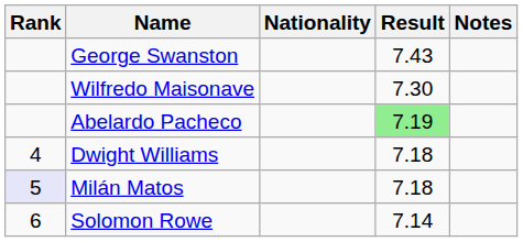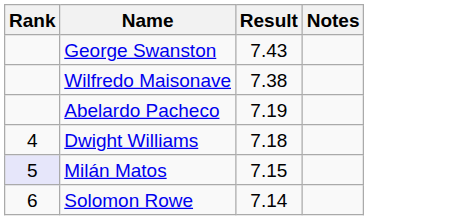- column: Nationality
Wilfredo Maisonave | Result: 7.30 -> 7.38
Abelardo Pacheco | Result: lightgreen background -> no background
Milán Matos | Result: 7.18 -> 7.15
